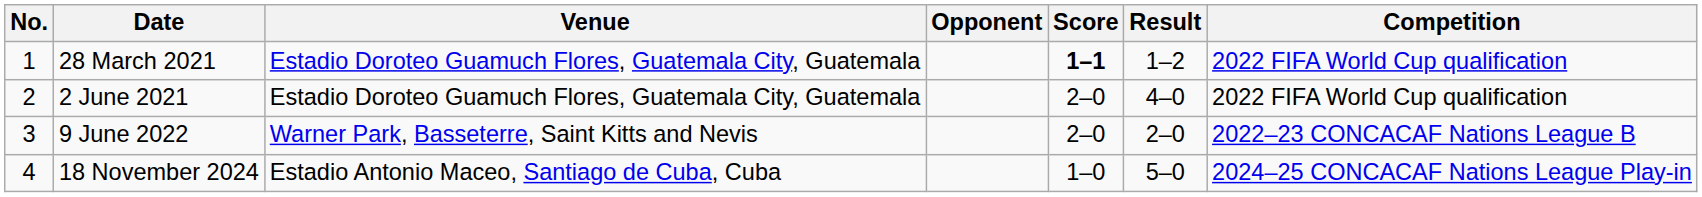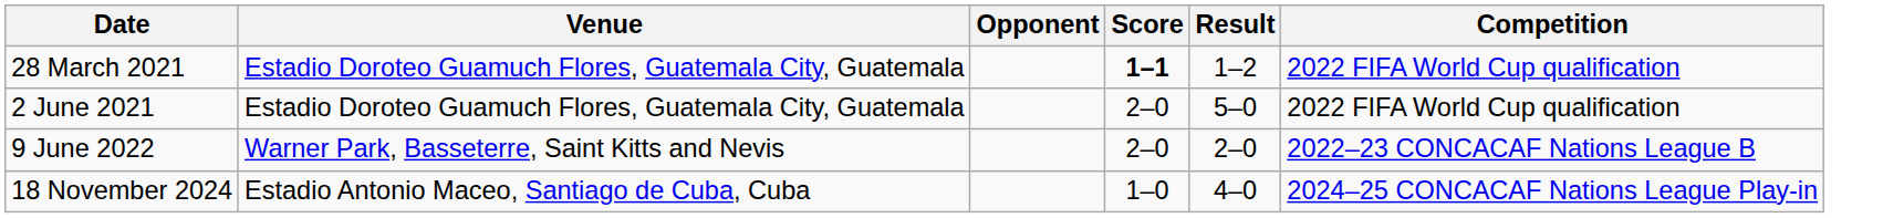- column: No. | 1 | 2 | 3 | 4
2 June 2021 | Result: 4–0 -> 5–0
18 November 2024 | Result: 5–0 -> 4–0
